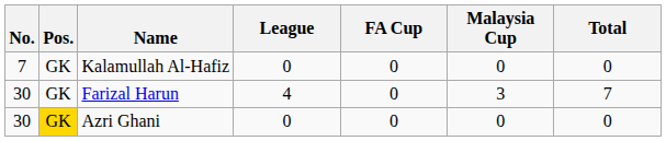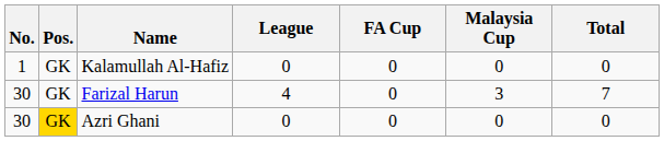Kalamullah Al-Hafiz | No.: 7 -> 1
